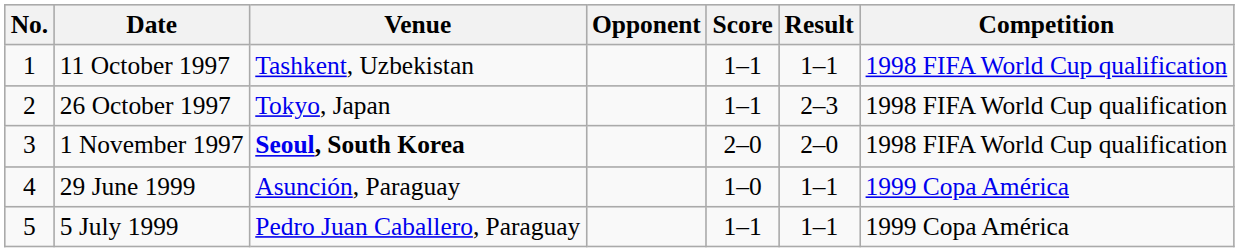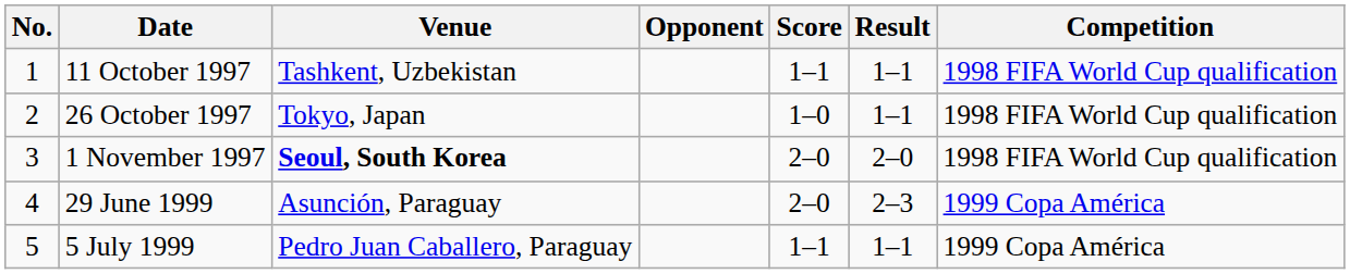26 October 1997 | Score: 1–1 -> 1–0
26 October 1997 | Result: 2–3 -> 1–1
29 June 1999 | Score: 1–0 -> 2–0
29 June 1999 | Result: 1–1 -> 2–3
